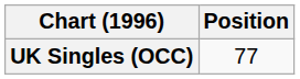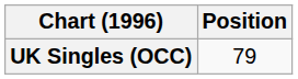UK Singles (OCC) | Position: 77 -> 79
